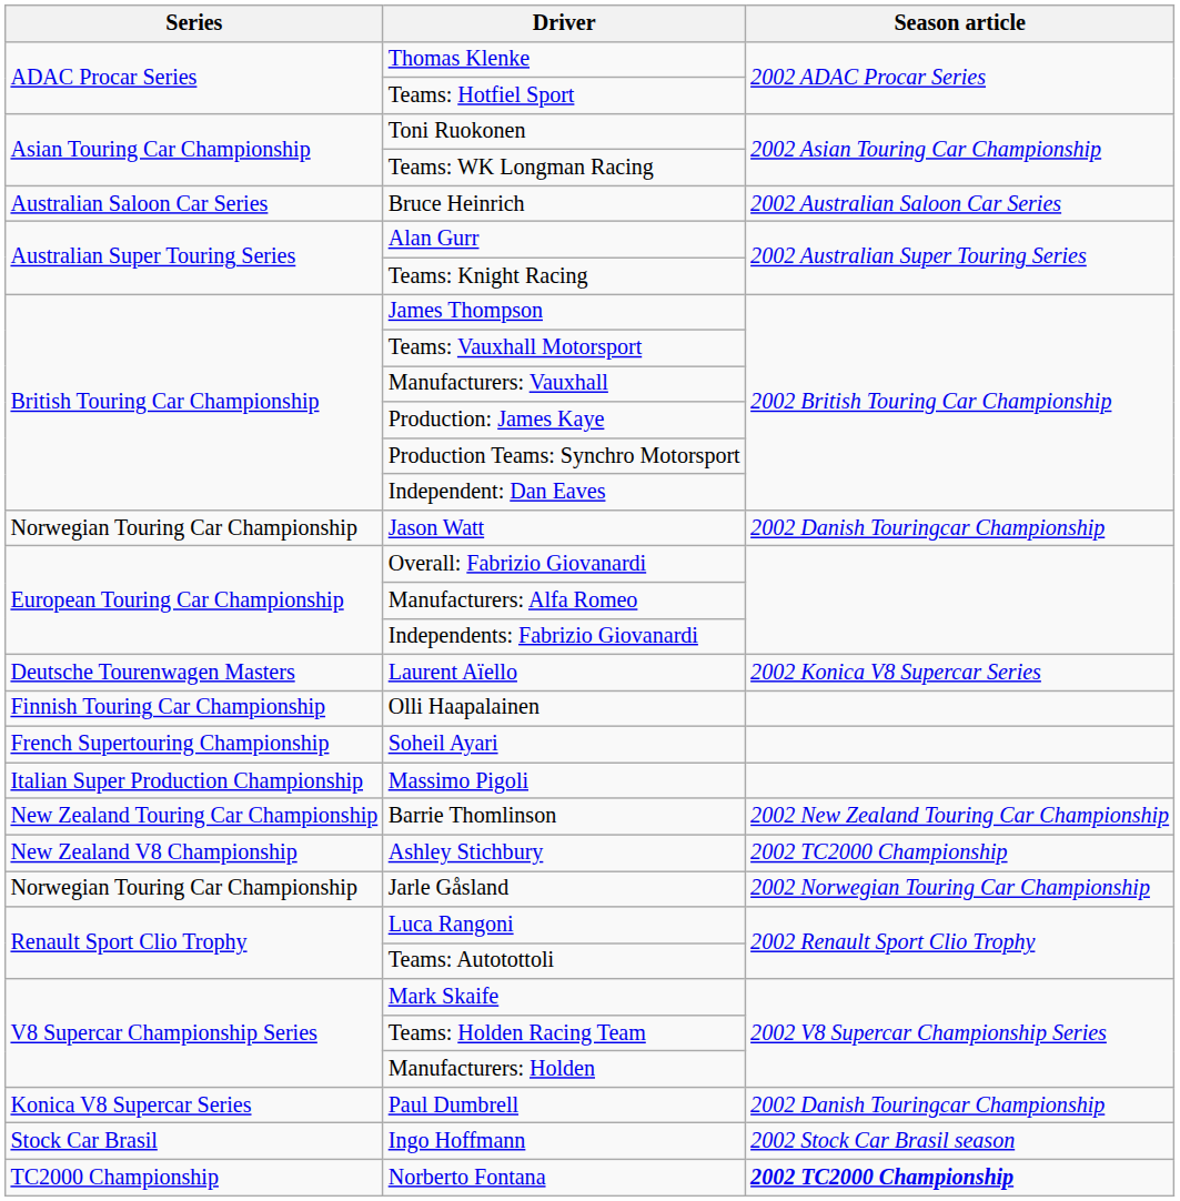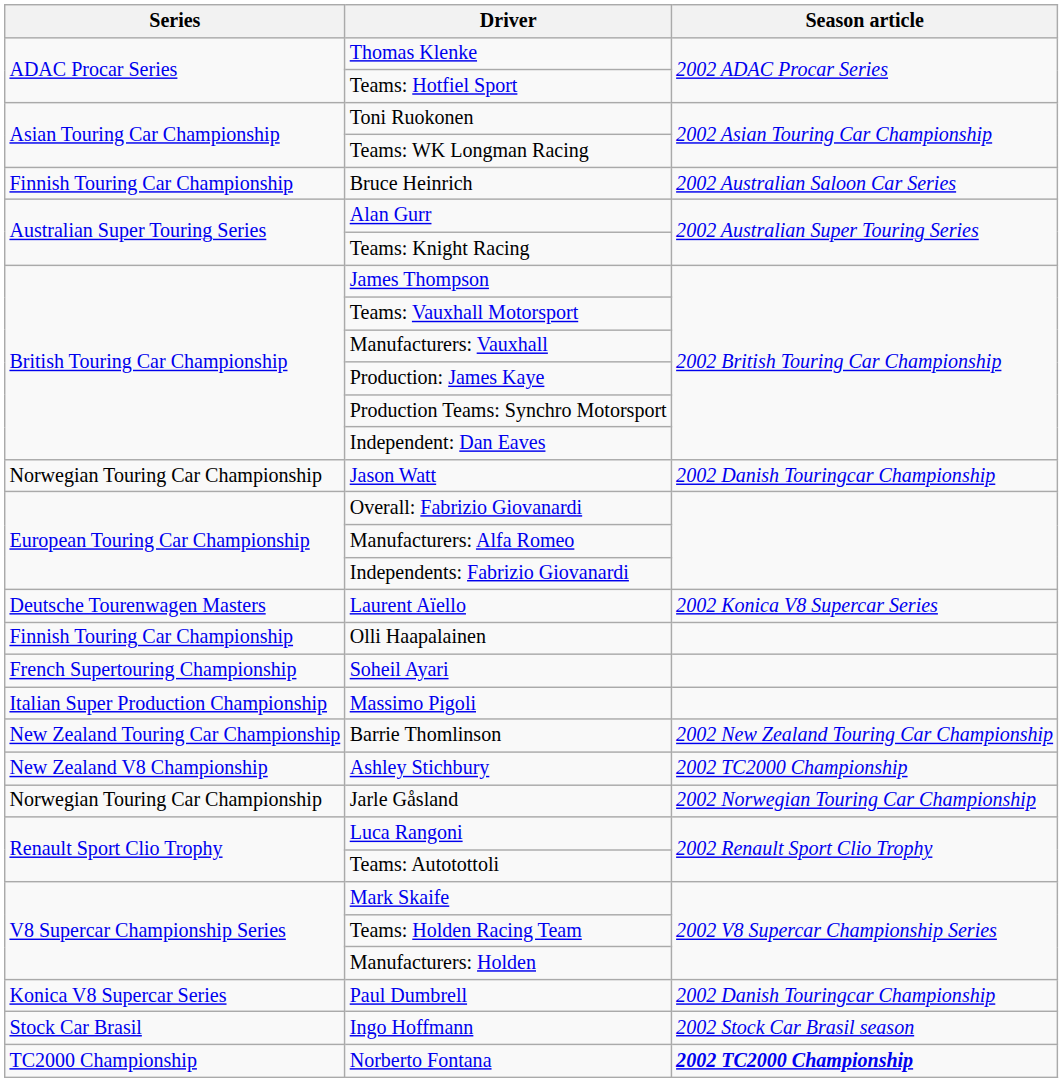Bruce Heinrich | Series: Australian Saloon Car Series -> Finnish Touring Car Championship
